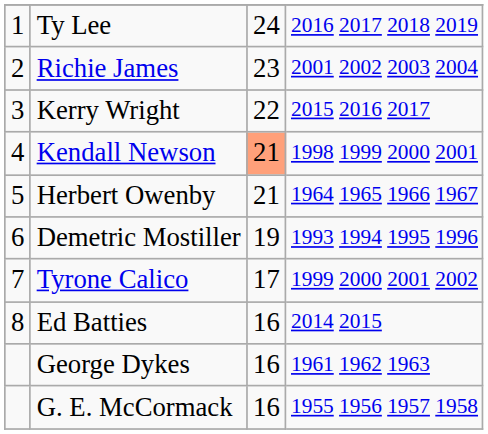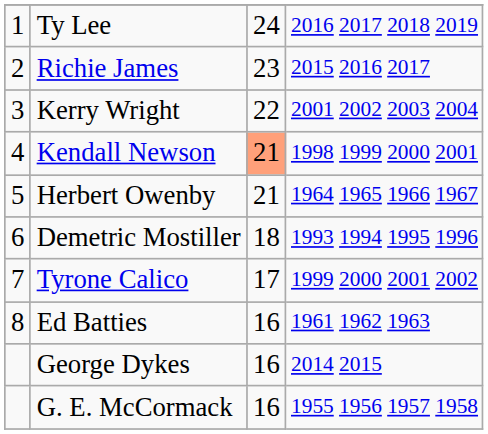Richie James | column 4: 2001 2002 2003 2004 -> 2015 2016 2017
Kerry Wright | column 4: 2015 2016 2017 -> 2001 2002 2003 2004
Demetric Mostiller | column 3: 19 -> 18
Ed Batties | column 4: 2014 2015 -> 1961 1962 1963
George Dykes | column 4: 1961 1962 1963 -> 2014 2015
